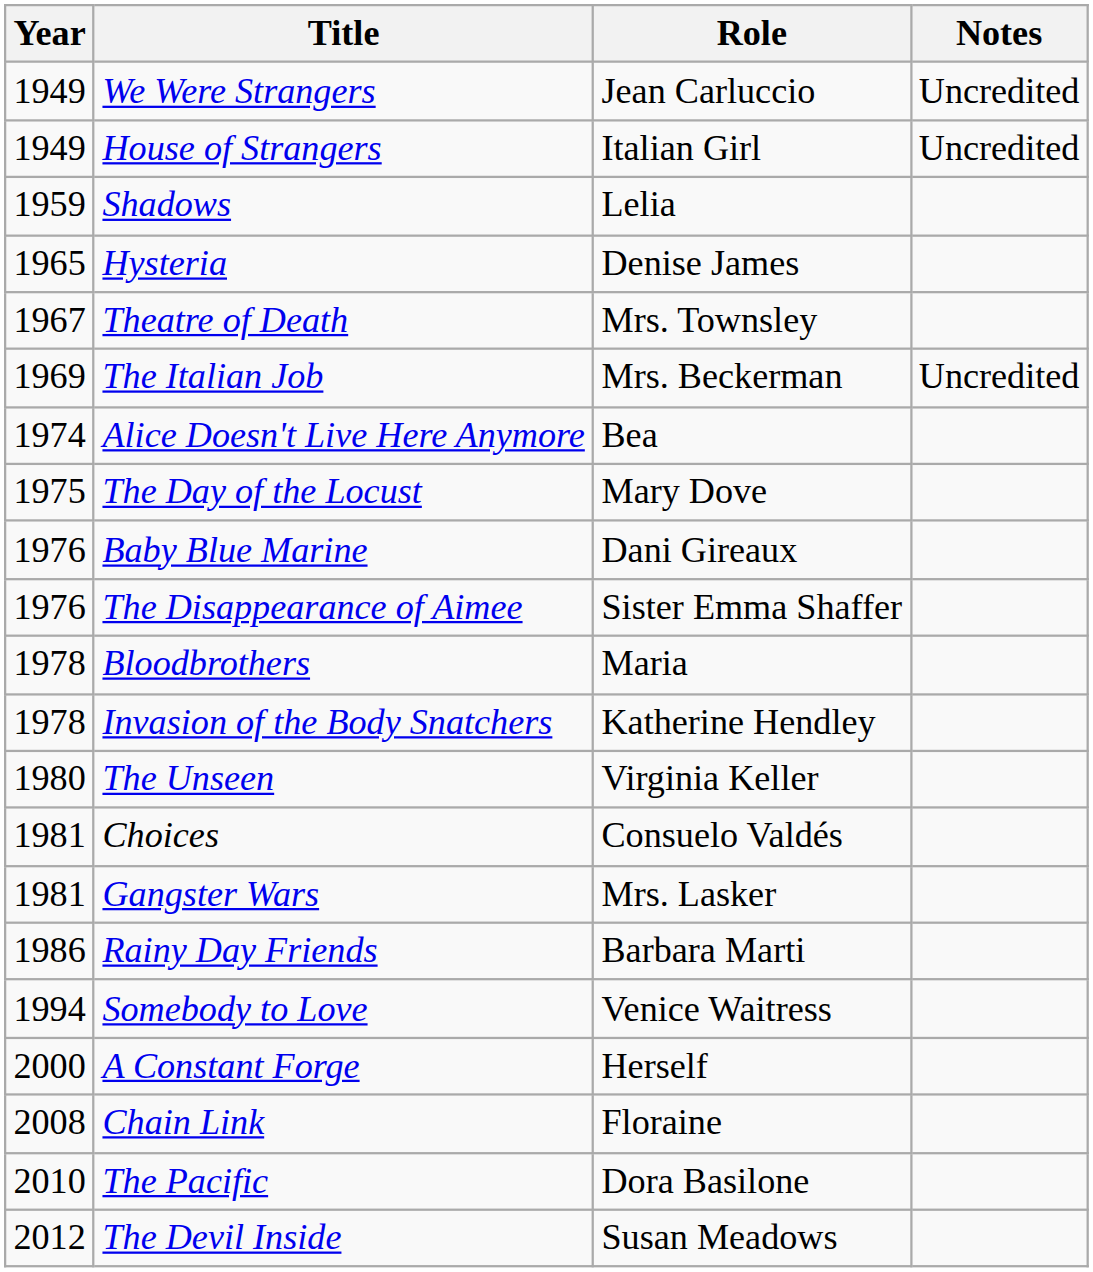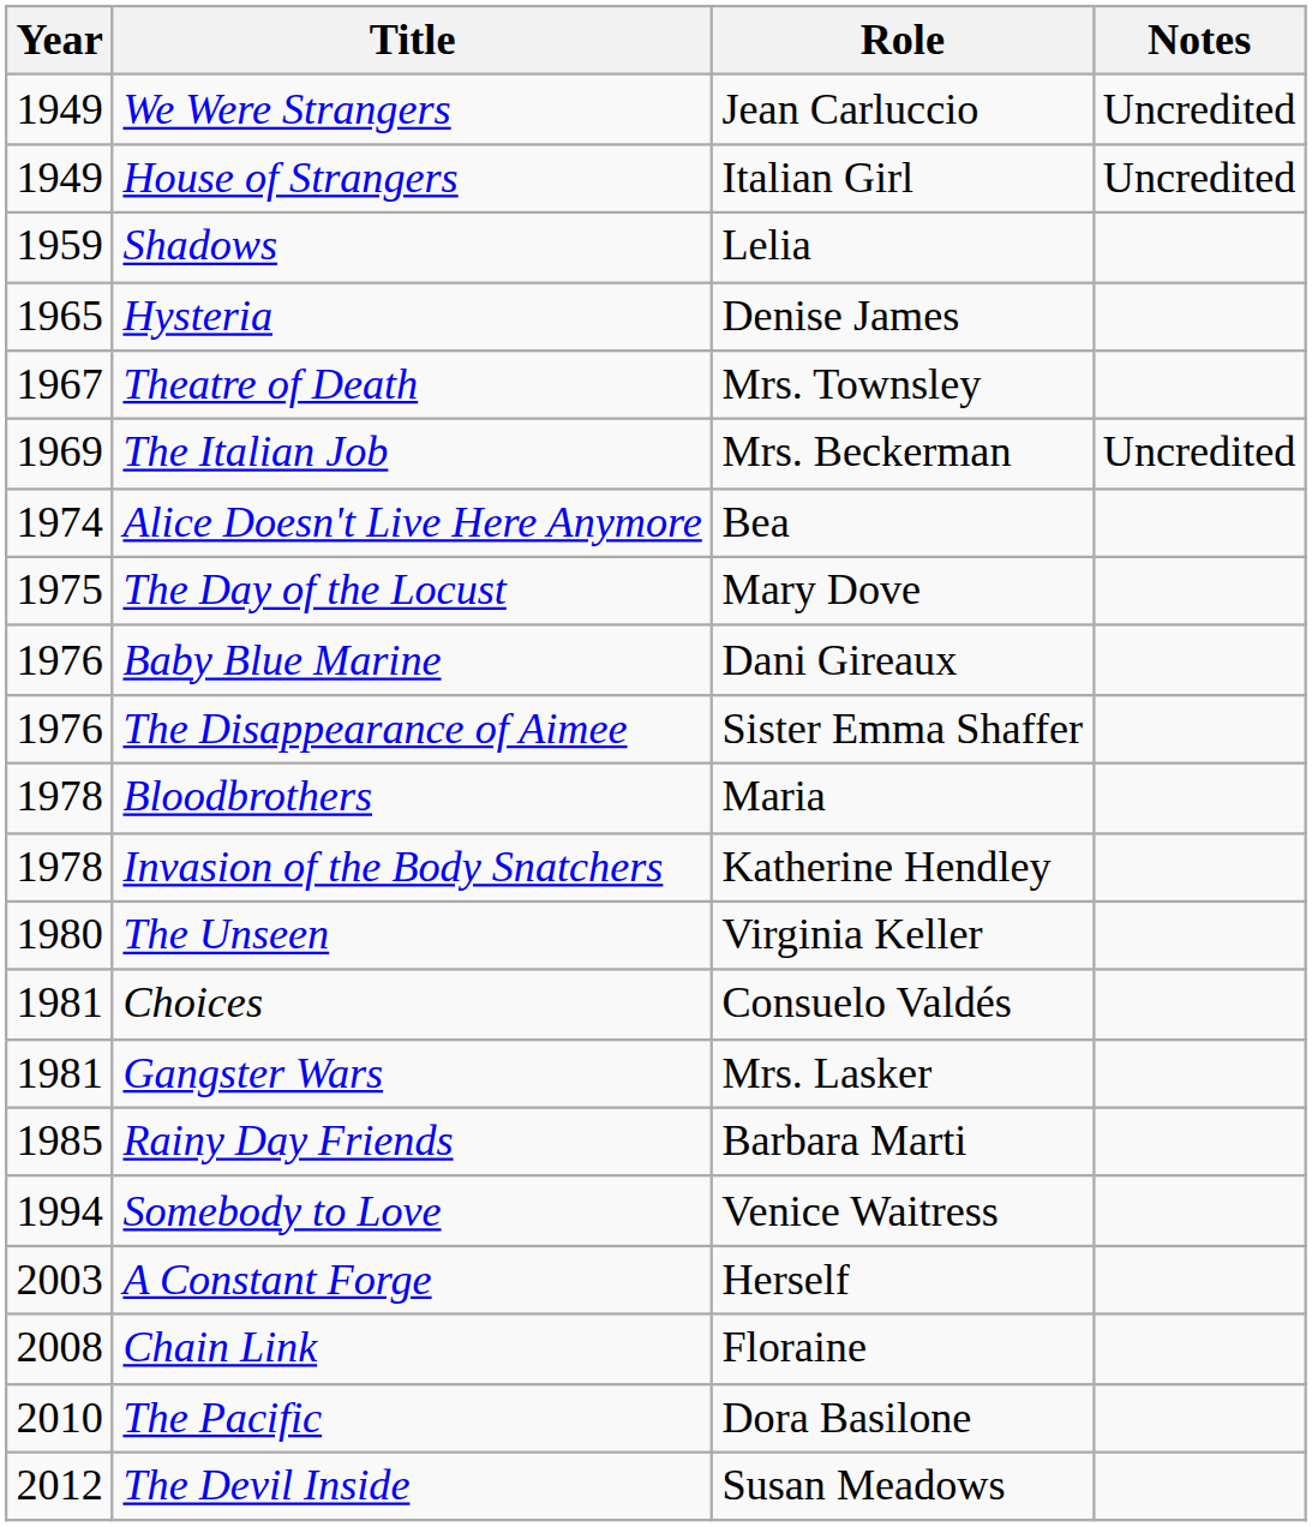Rainy Day Friends | Year: 1986 -> 1985
A Constant Forge | Year: 2000 -> 2003
